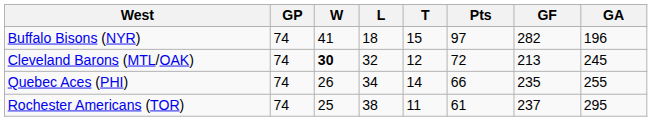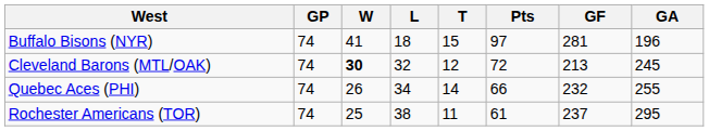Buffalo Bisons (NYR) | GF: 282 -> 281
Quebec Aces (PHI) | GF: 235 -> 232
